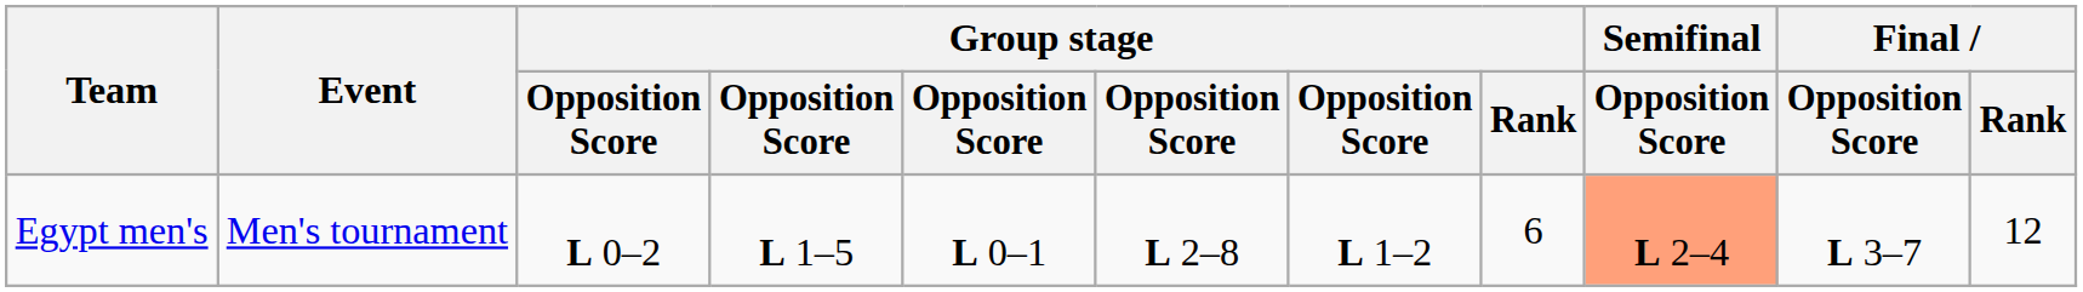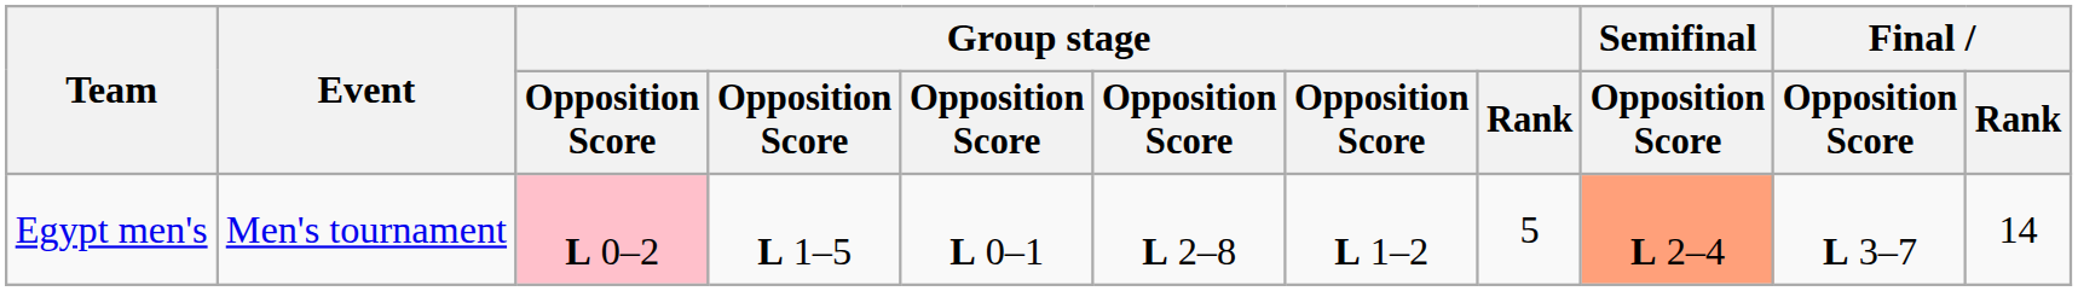Egypt men's | column 3: no background -> pink background
Egypt men's | Group stage / Rank: 6 -> 5
Egypt men's | Final / Rank: 12 -> 14
